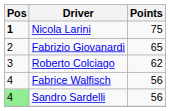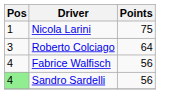Nicola Larini | Pos: bold -> normal
- row: 2 | Fabrizio Giovanardi | 65
Roberto Colciago | Points: 62 -> 64
